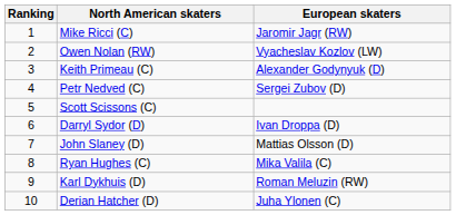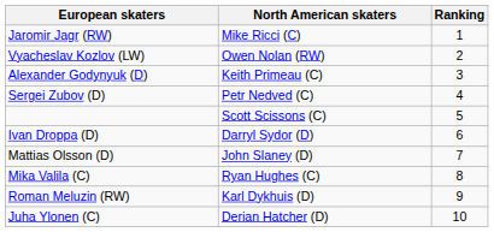columns swapped: Ranking <-> European skaters
